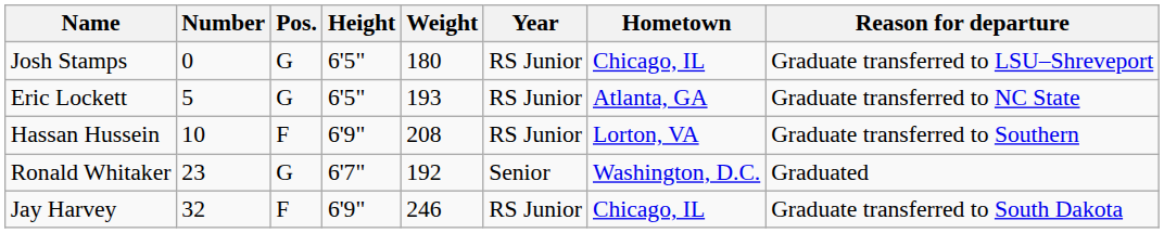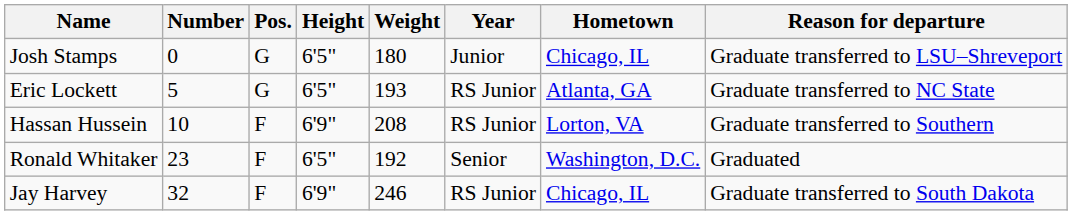Josh Stamps | Year: RS Junior -> Junior
Ronald Whitaker | Pos.: G -> F
Ronald Whitaker | Height: 6'7" -> 6'5"
